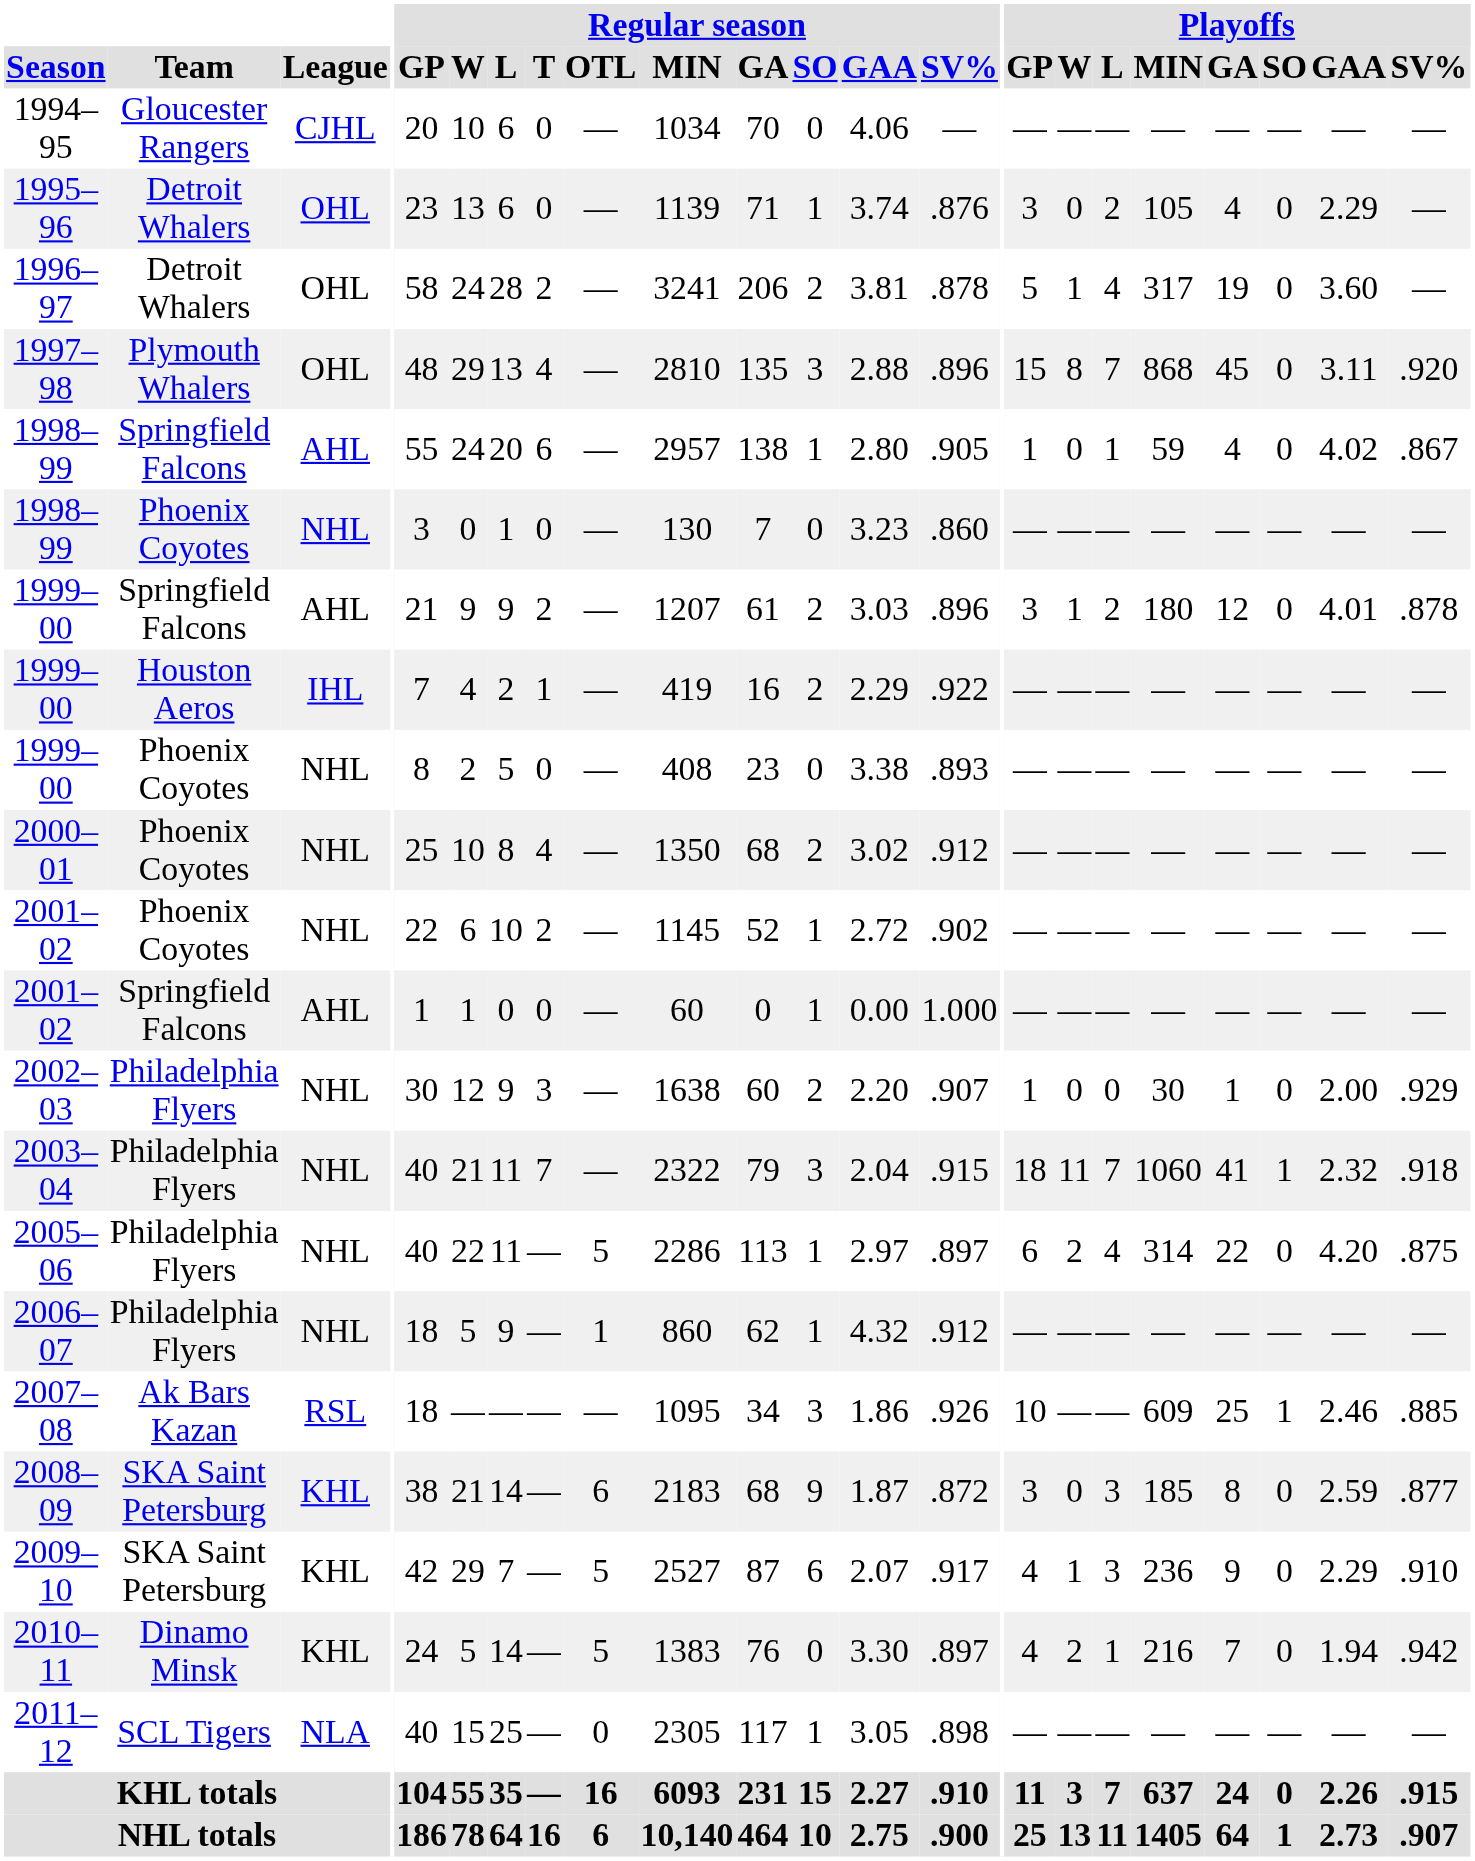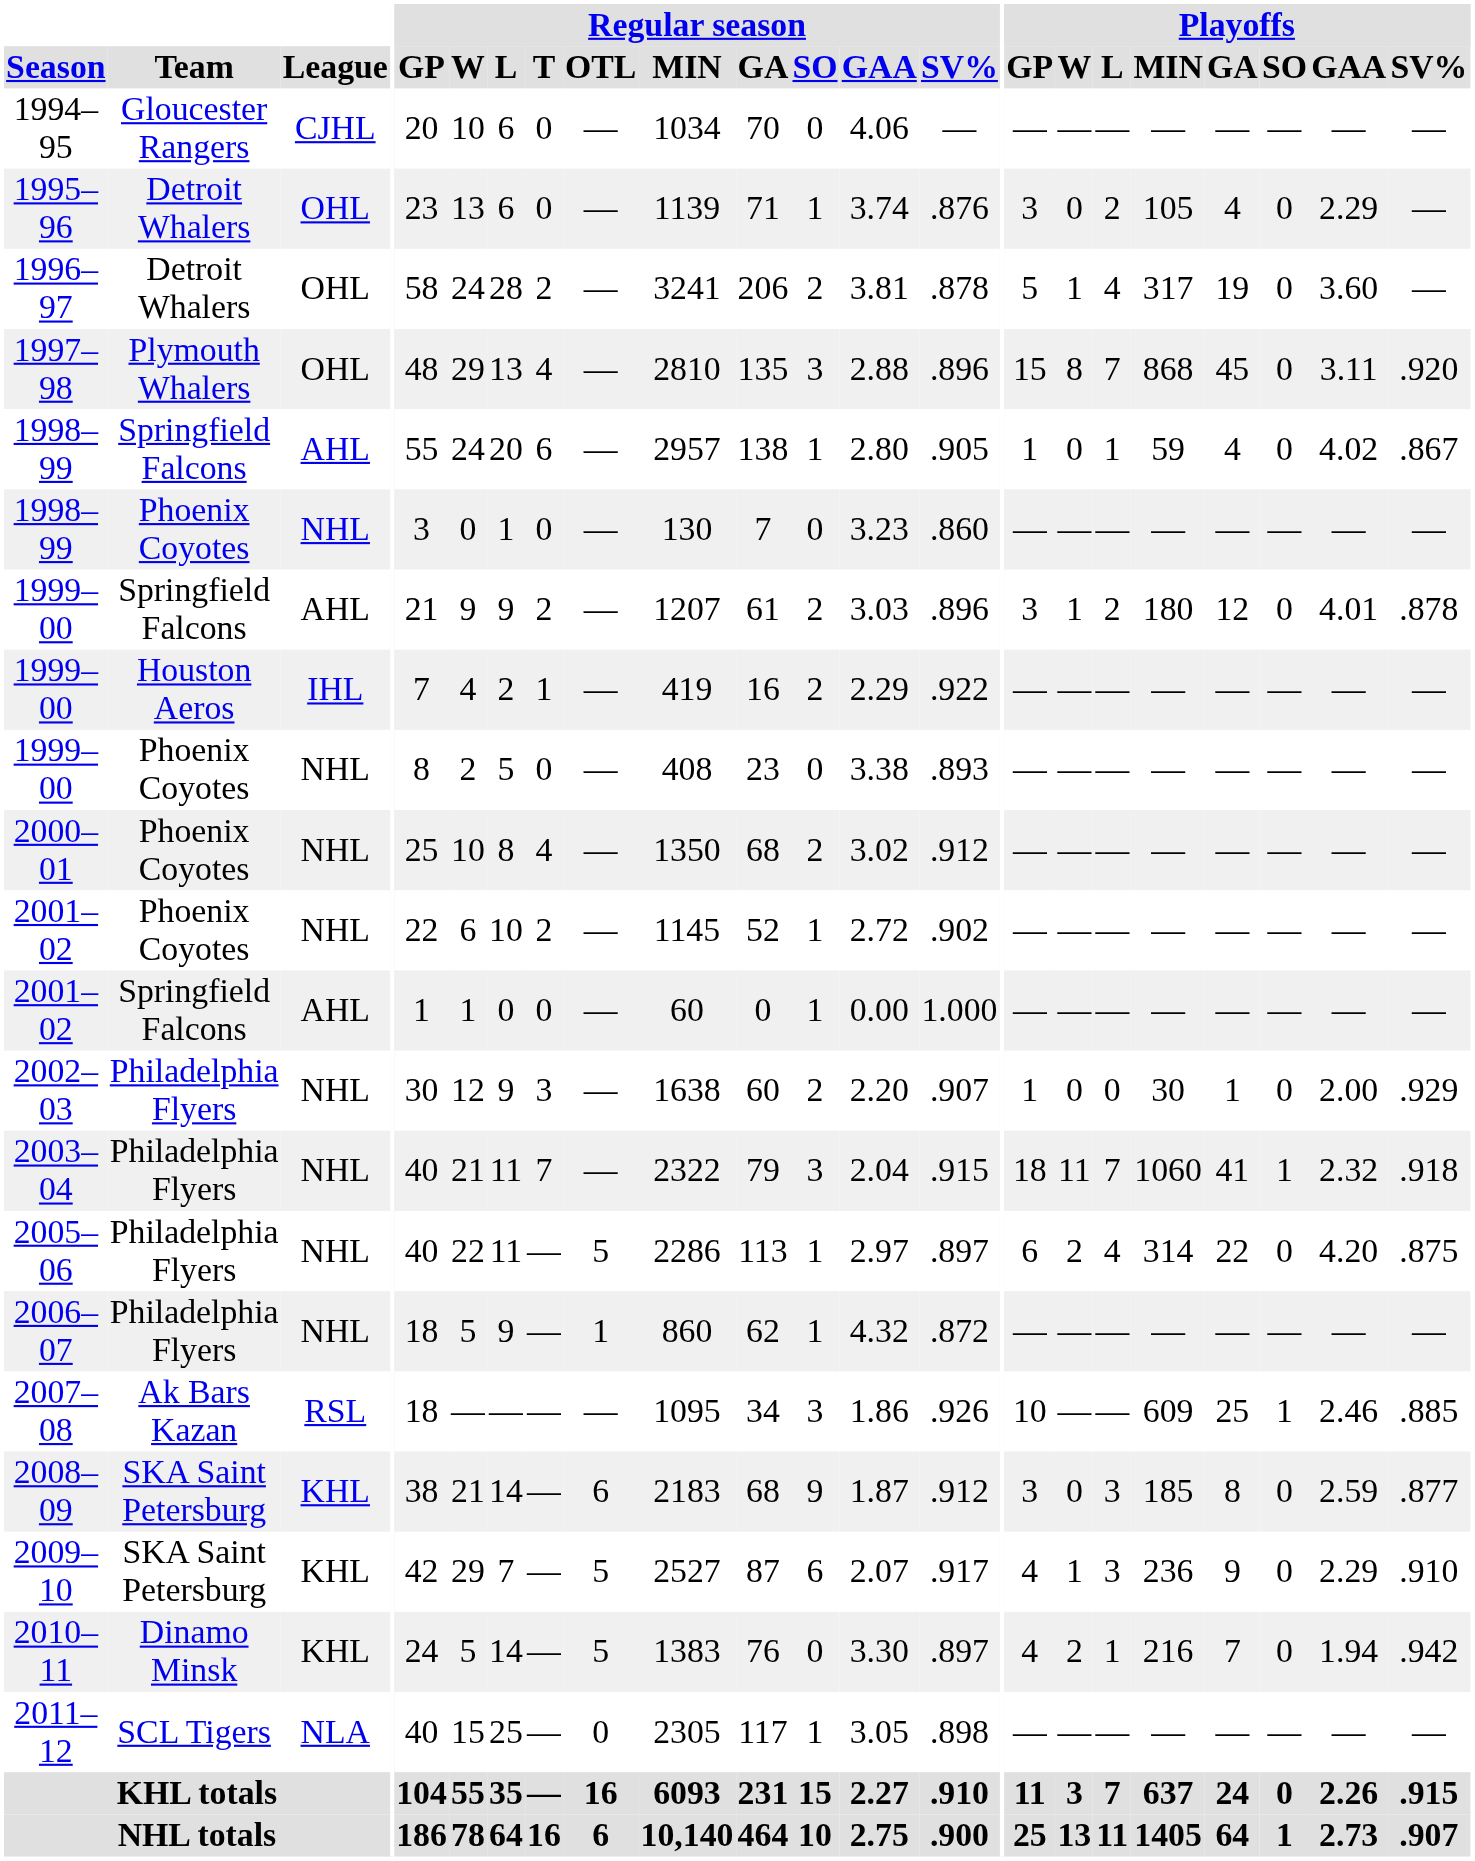2006–07 | Regular season / SV%: .912 -> .872
2008–09 | Regular season / SV%: .872 -> .912
